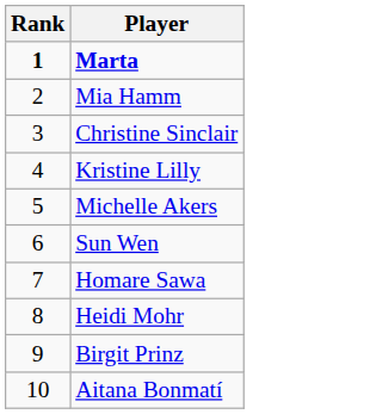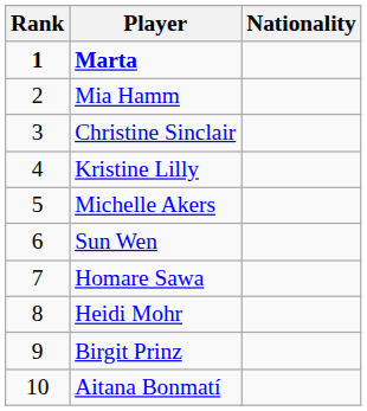+ column: Nationality
